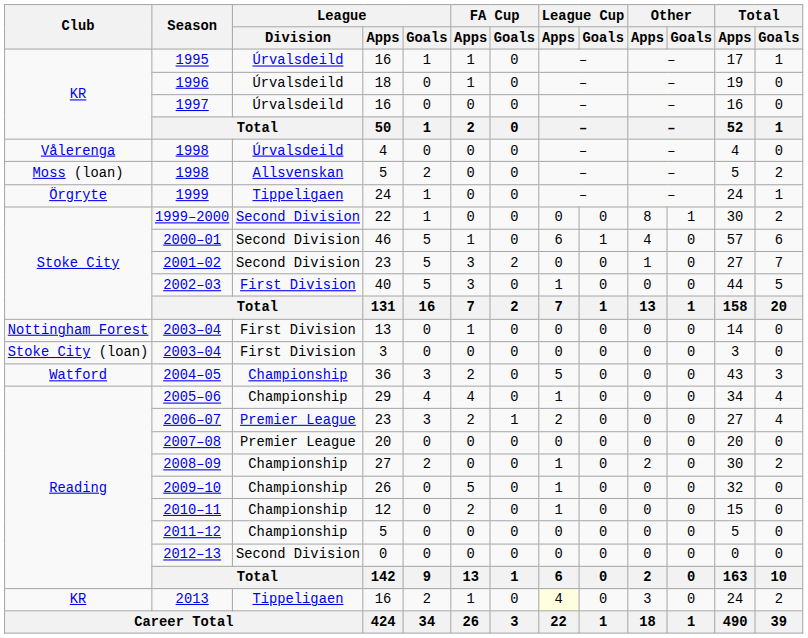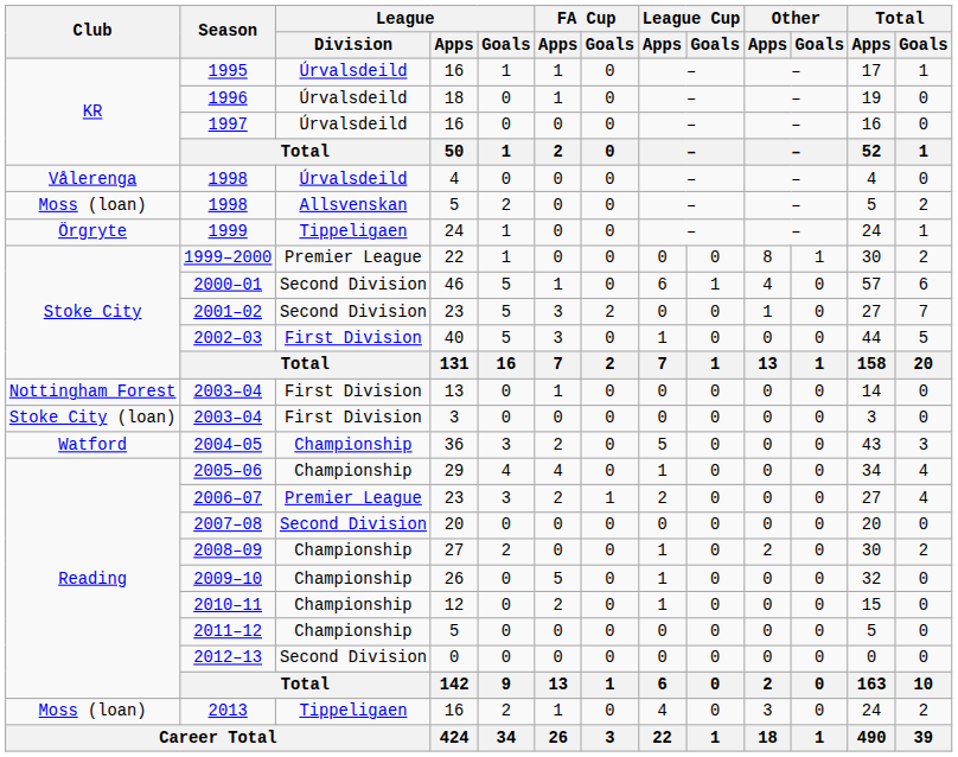1999–2000 | League / Division: Second Division -> Premier League
2007–08 | League / Division: Premier League -> Second Division
2013 | Club: KR -> Moss (loan)
2013 | League Cup / Apps: lightyellow background -> no background
